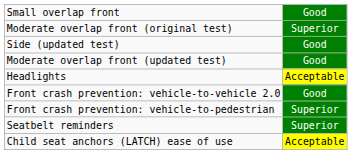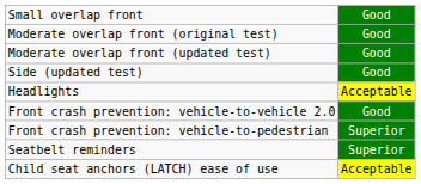Moderate overlap front (original test) | column 2: Superior -> Good
rows swapped: Moderate overlap front (updated test) <-> Side (updated test)
